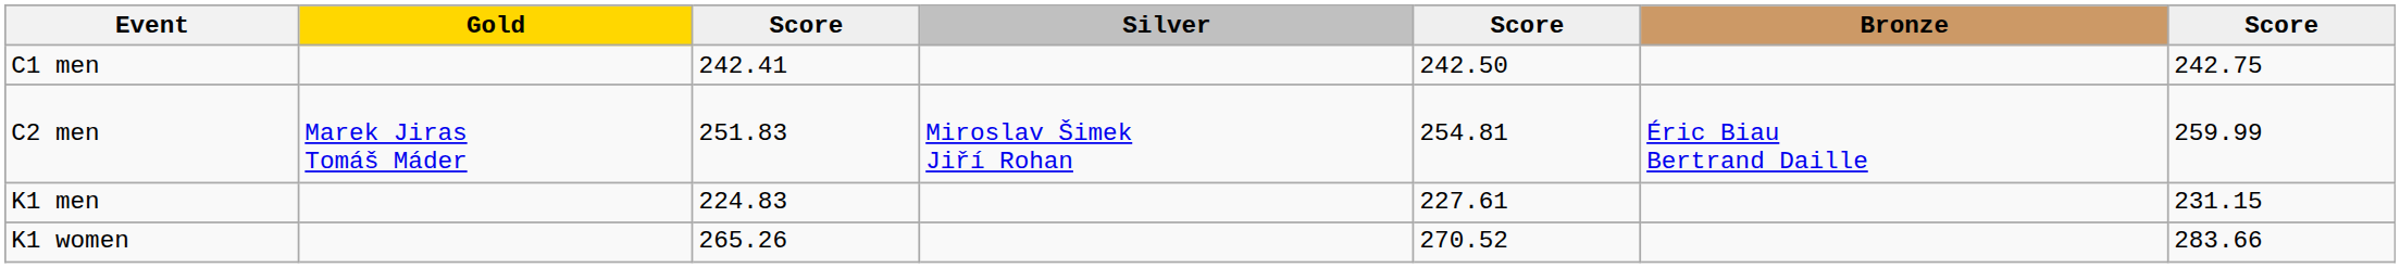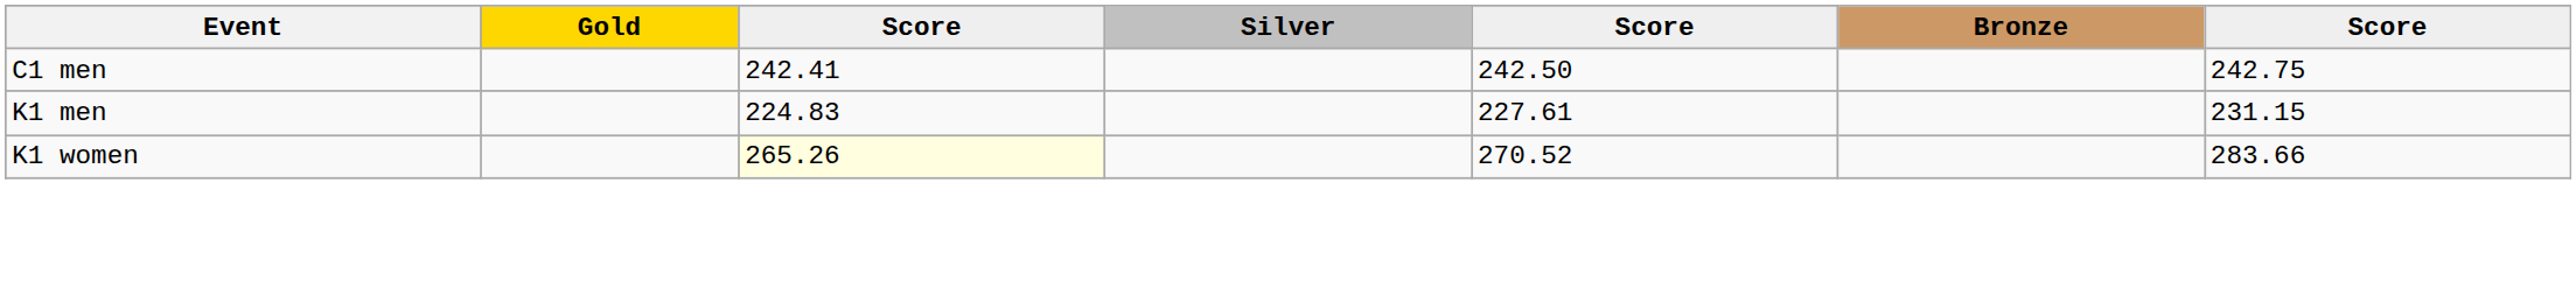- row: C2 men | Marek Jiras Tomáš Máder | 251.83 | Miroslav Šimek Jiří Rohan | 254.81 | Éric Biau Bertrand Daille | 259.99
K1 women | column 3: no background -> lightyellow background
